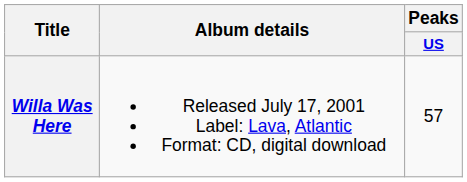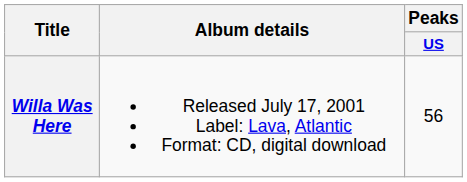Willa Was Here | Peaks / US: 57 -> 56
